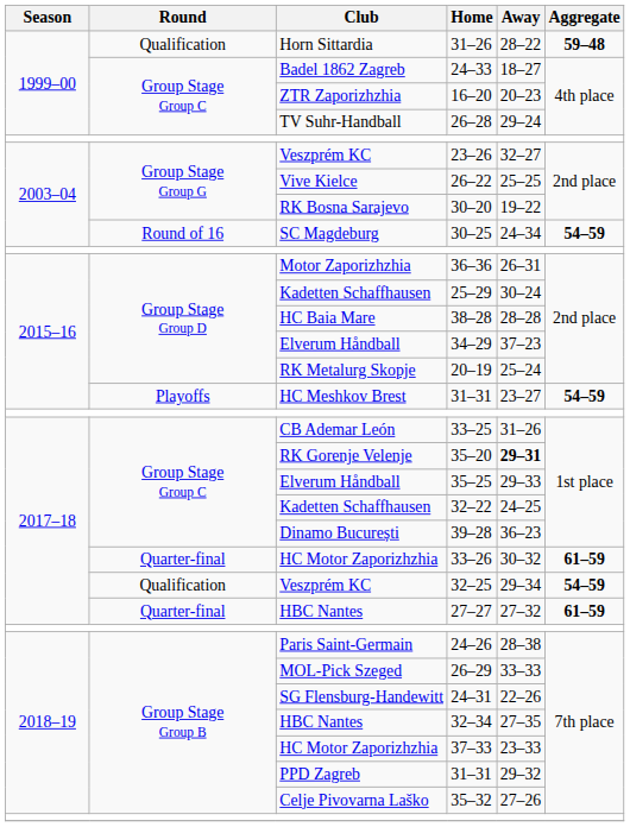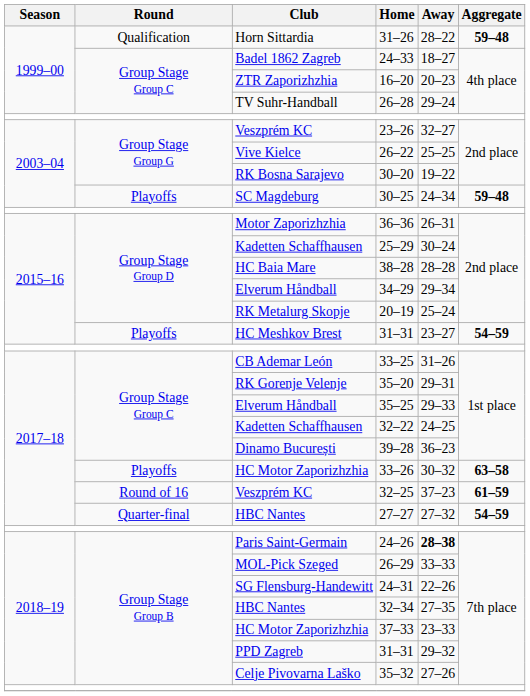30–25 | Round: Round of 16 -> Playoffs
30–25 | Aggregate: 54–59 -> 59–48
34–29 | Away: 37–23 -> 29–34
35–20 | Away: bold -> normal
33–26 | Round: Quarter-final -> Playoffs
33–26 | Aggregate: 61–59 -> 63–58
32–25 | Round: Qualification -> Round of 16
32–25 | Away: 29–34 -> 37–23
32–25 | Aggregate: 54–59 -> 61–59
27–27 | Aggregate: 61–59 -> 54–59
24–26 | Away: normal -> bold
